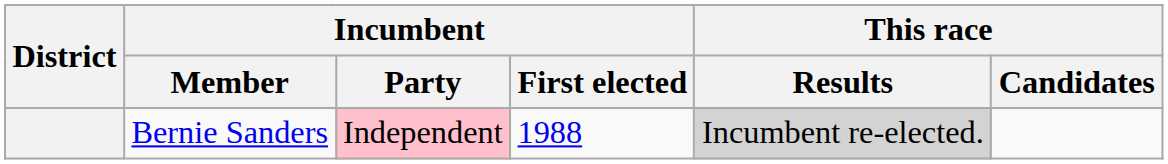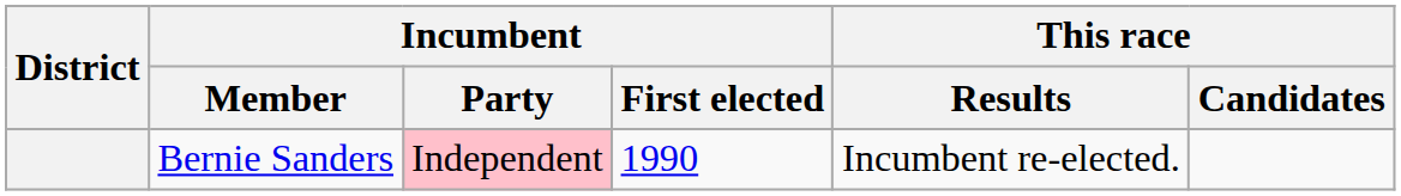Bernie Sanders | Incumbent / First elected: 1988 -> 1990
Bernie Sanders | This race / Results: lightgrey background -> no background
